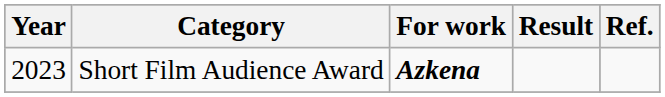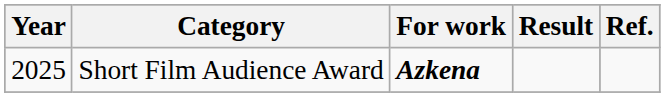Short Film Audience Award | Year: 2023 -> 2025
